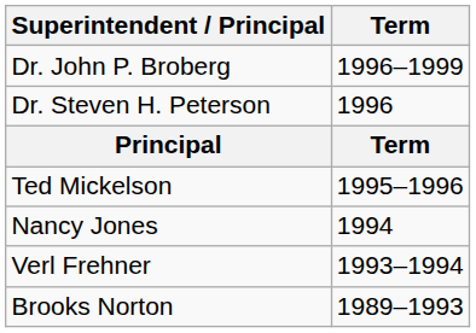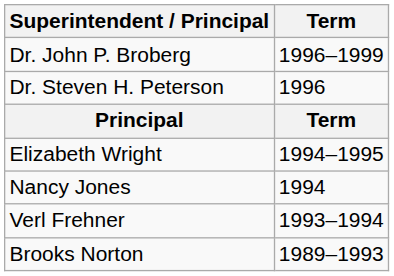- row: Ted Mickelson | 1995–1996
+ row: Elizabeth Wright | 1994–1995
